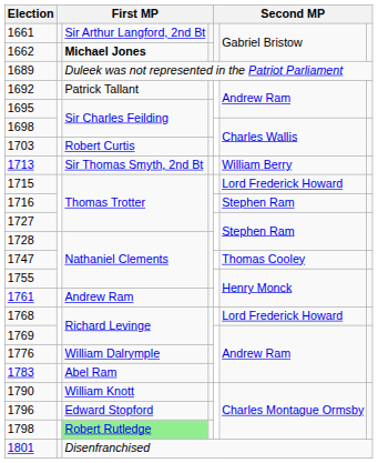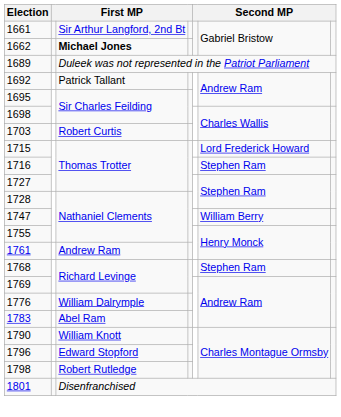- row: 1713 | Sir Thomas Smyth, 2nd Bt | William Berry
1747 | column 6: Thomas Cooley -> William Berry
1768 | column 6: Lord Frederick Howard -> Stephen Ram
1798 | column 3: lightgreen background -> no background
